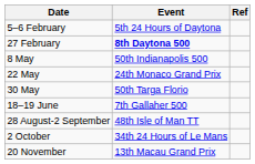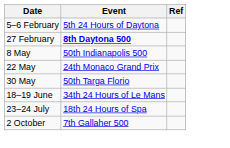18–19 June | Event: 7th Gallaher 500 -> 34th 24 Hours of Le Mans
+ row: 23–24 July | 18th 24 Hours of Spa
- row: 28 August-2 September | 48th Isle of Man TT
2 October | Event: 34th 24 Hours of Le Mans -> 7th Gallaher 500
- row: 20 November | 13th Macau Grand Prix
